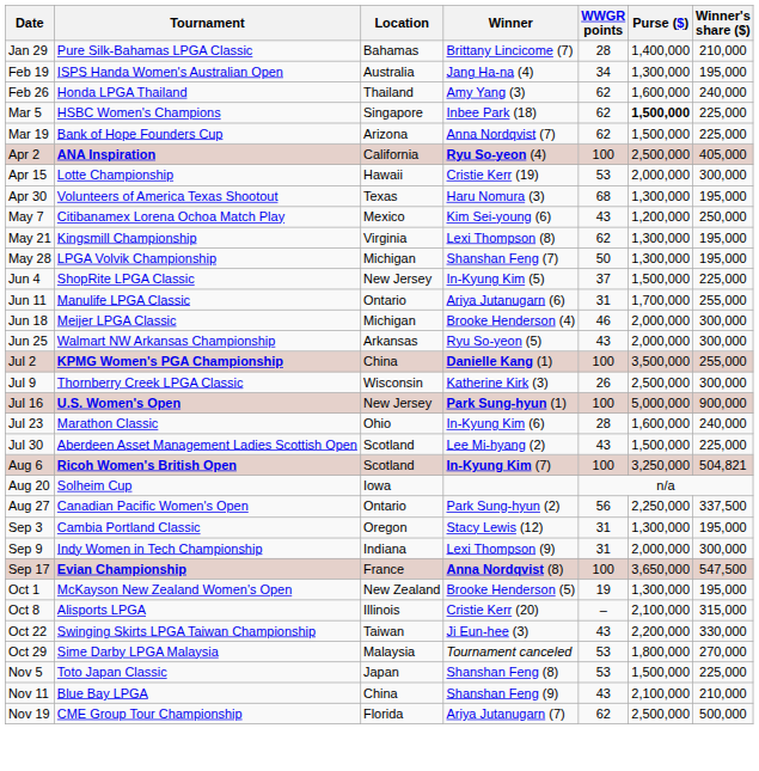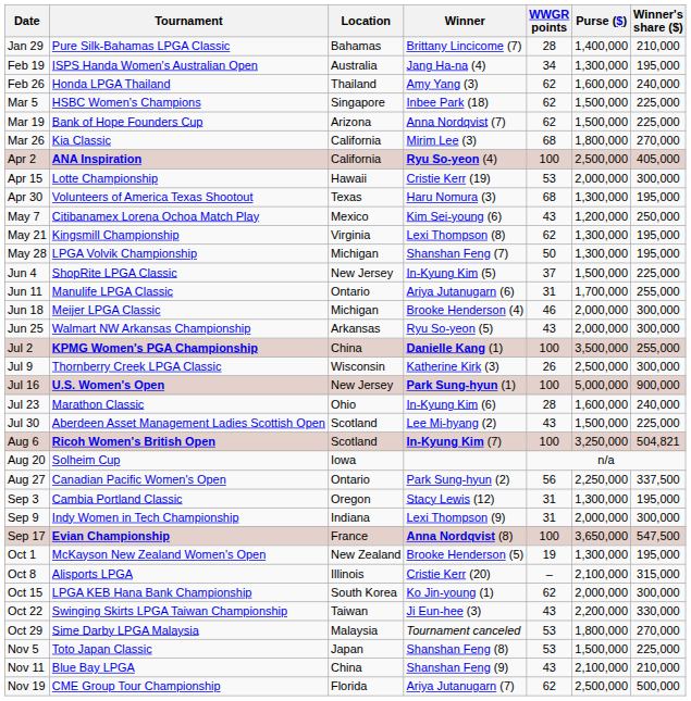Mar 5 | Purse ($): bold -> normal
+ row: Mar 26 | Kia Classic | California | Mirim Lee (3) | 68 | 1,800,000 | 270,000
+ row: Oct 15 | LPGA KEB Hana Bank Championship | South Korea | Ko Jin-young (1) | 62 | 2,000,000 | 300,000
